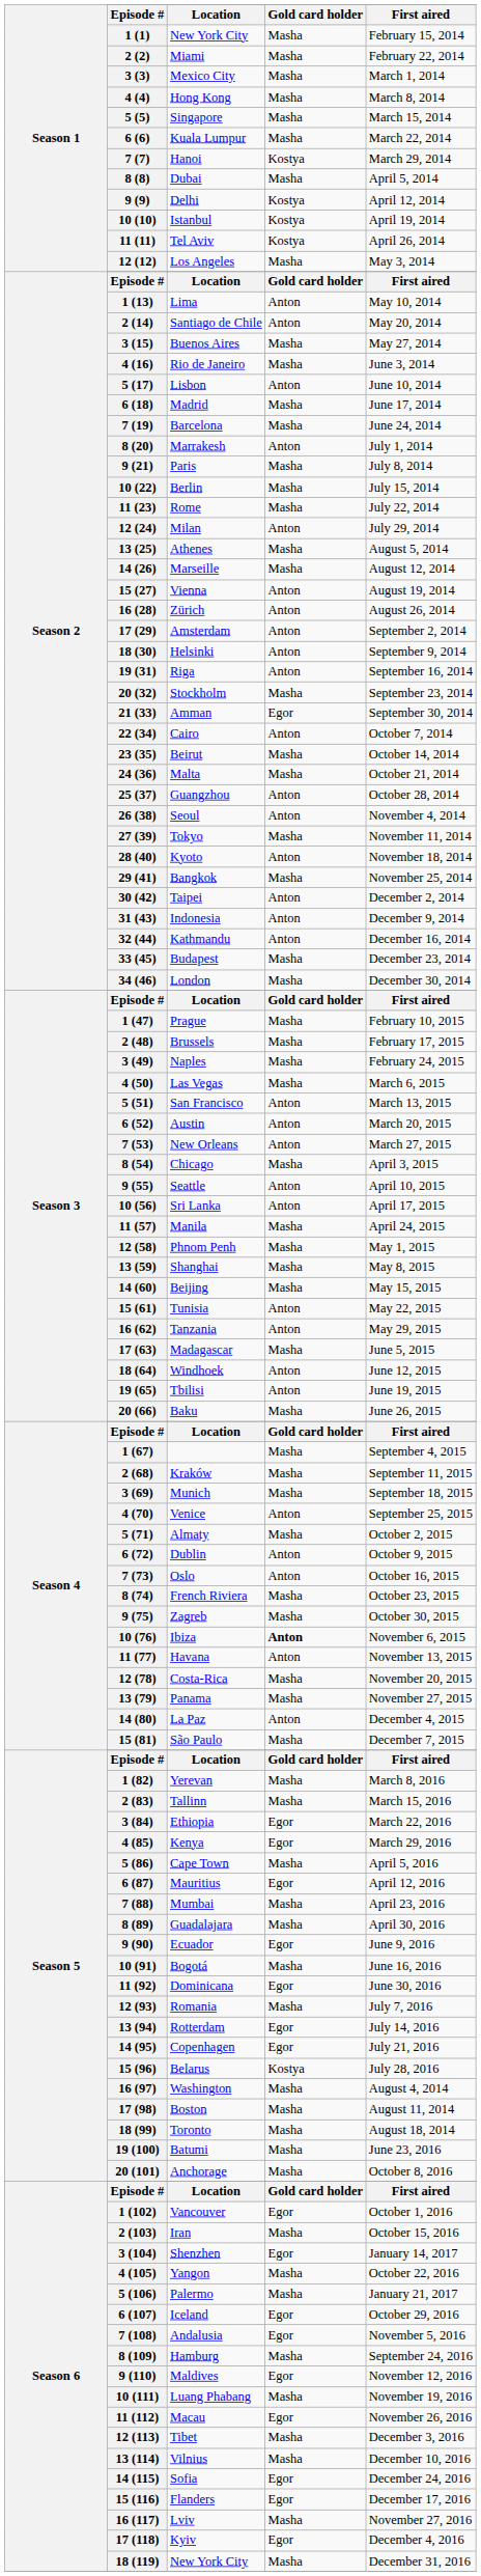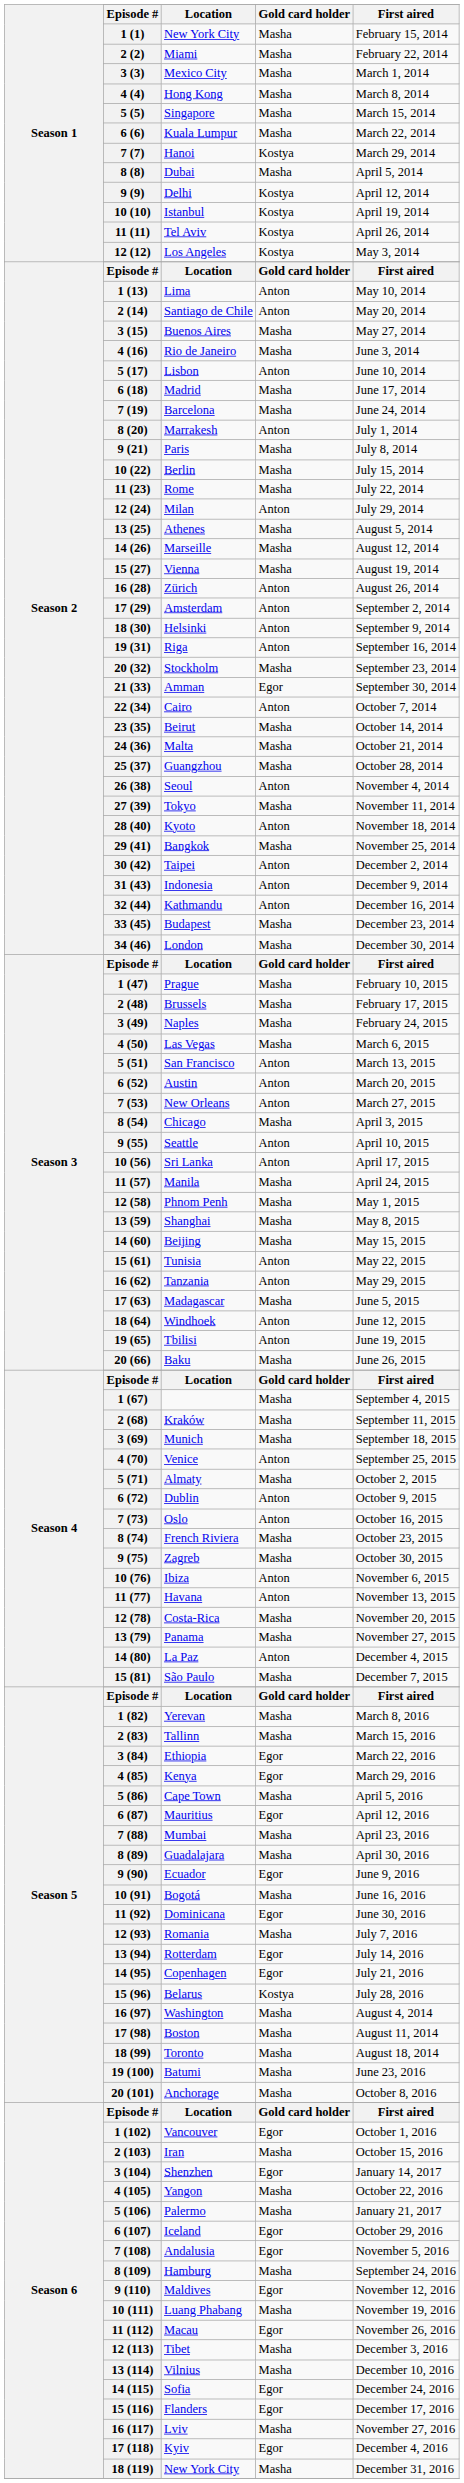12 (12) | Gold card holder: Masha -> Kostya
15 (27) | Gold card holder: Anton -> Masha
25 (37) | Gold card holder: Anton -> Masha
10 (76) | Gold card holder: bold -> normal
